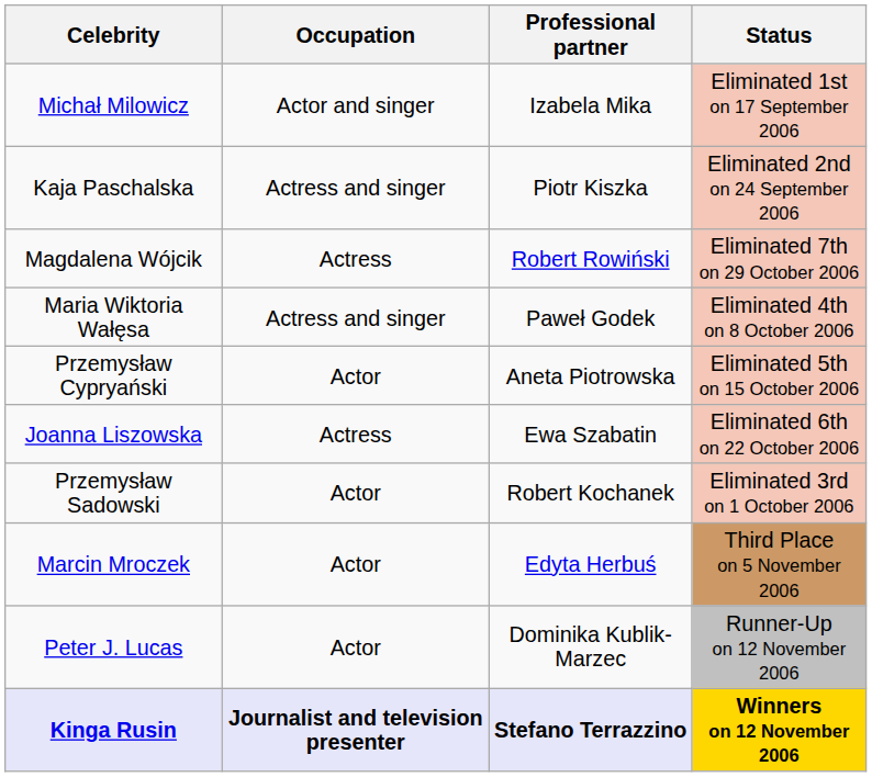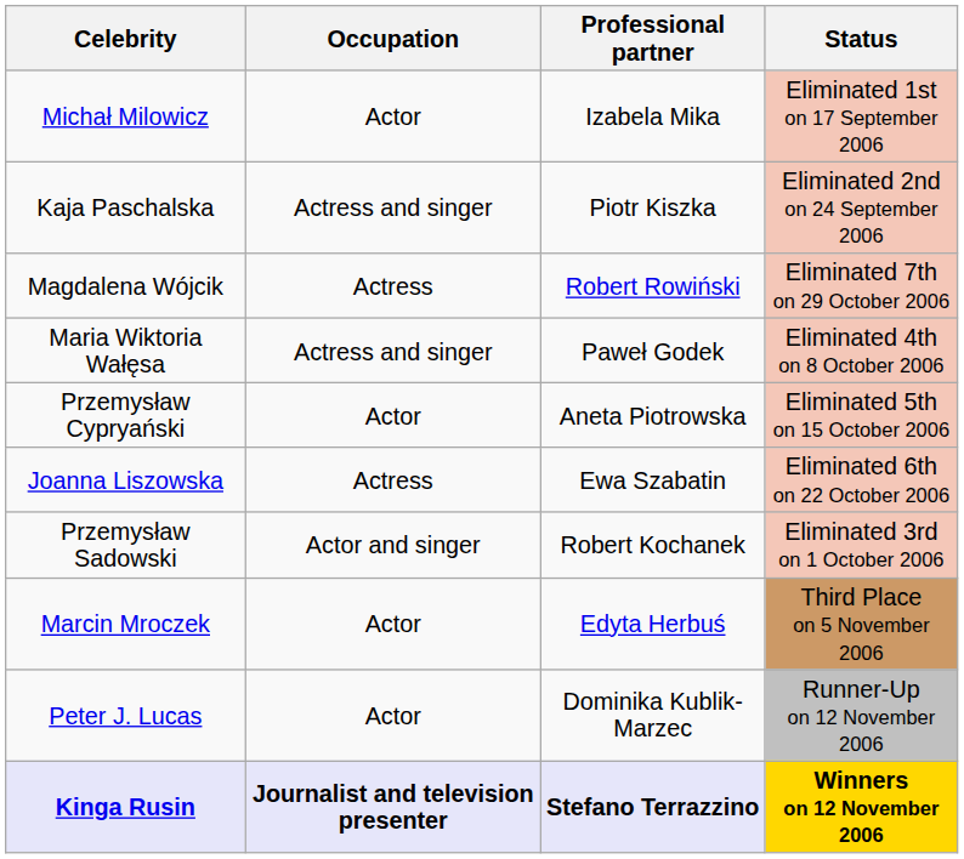Michał Milowicz | Occupation: Actor and singer -> Actor
Przemysław Sadowski | Occupation: Actor -> Actor and singer
